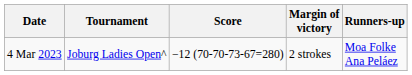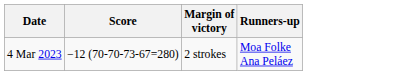- column: Tournament | Joburg Ladies Open^
